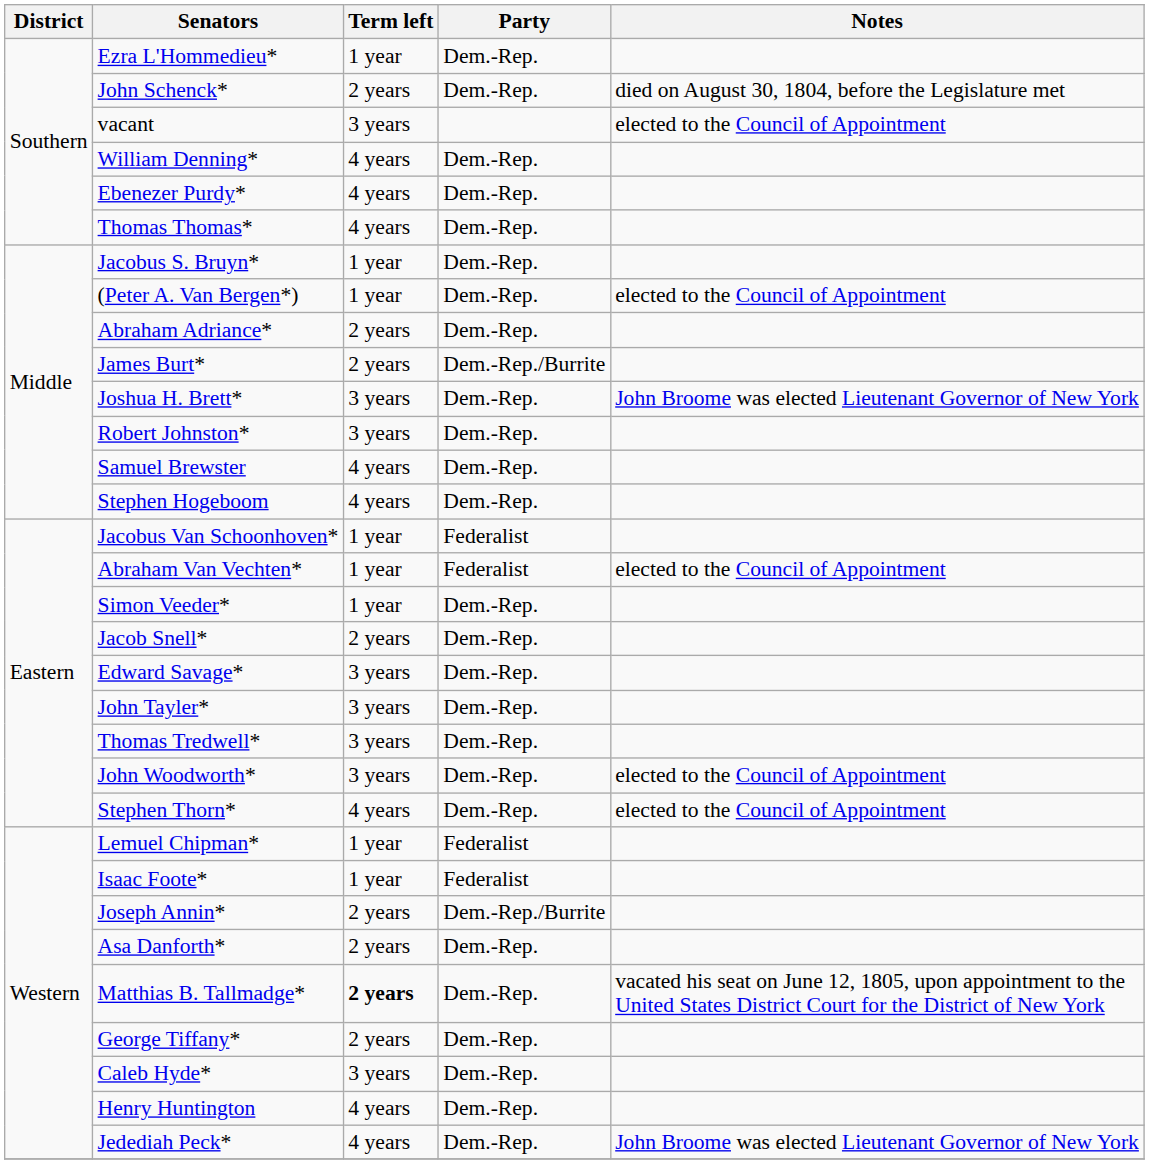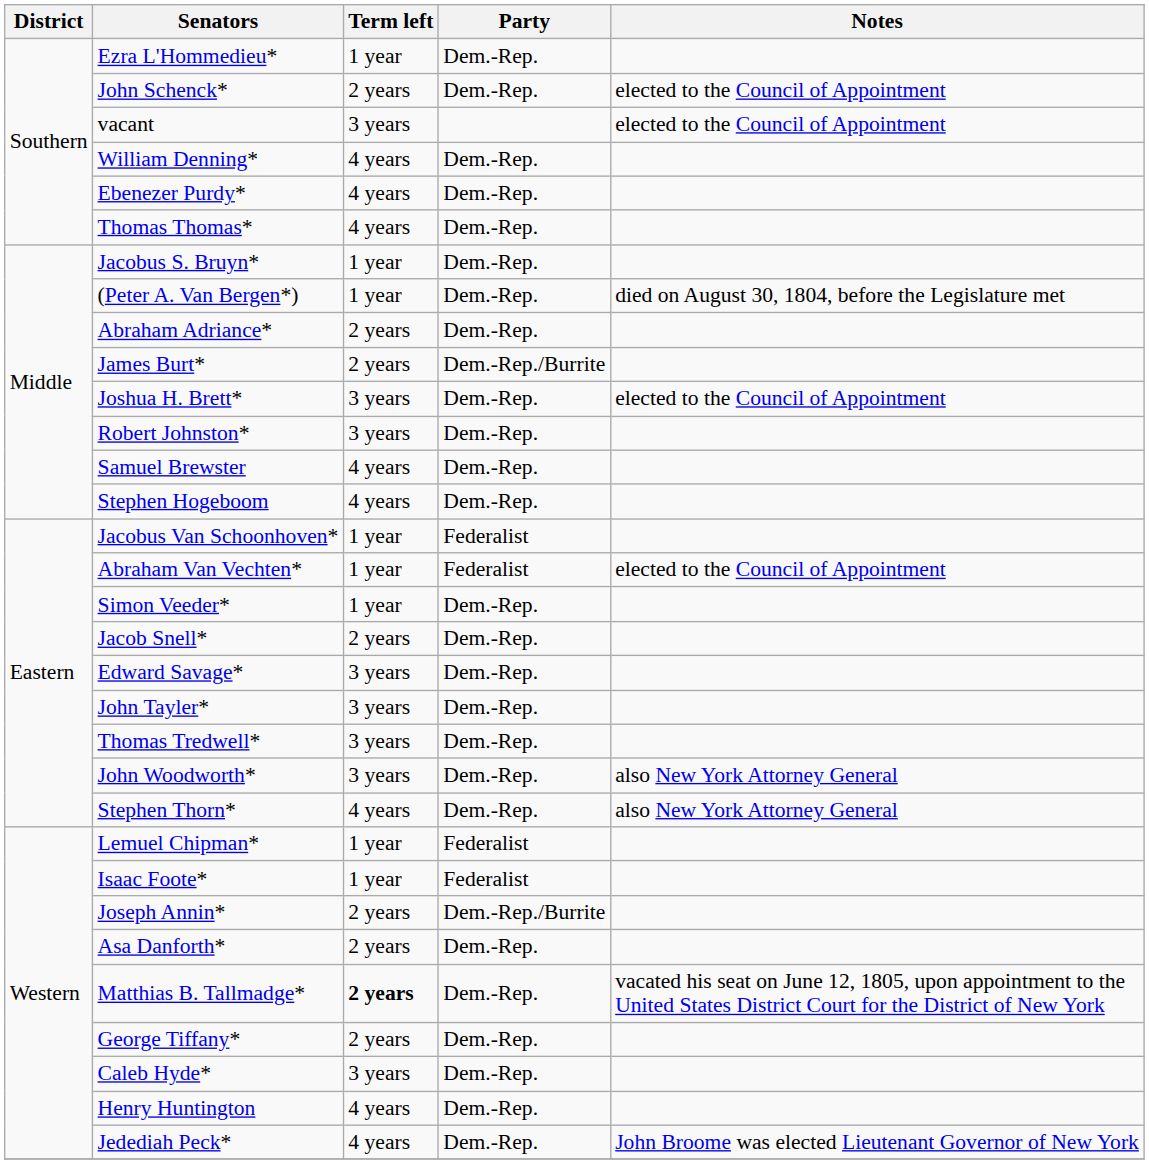John Schenck* | Notes: died on August 30, 1804, before the Legislature met -> elected to the Council of Appointment
(Peter A. Van Bergen*) | Notes: elected to the Council of Appointment -> died on August 30, 1804, before the Legislature met
Joshua H. Brett* | Notes: John Broome was elected Lieutenant Governor of New York -> elected to the Council of Appointment
John Woodworth* | Notes: elected to the Council of Appointment -> also New York Attorney General
Stephen Thorn* | Notes: elected to the Council of Appointment -> also New York Attorney General
